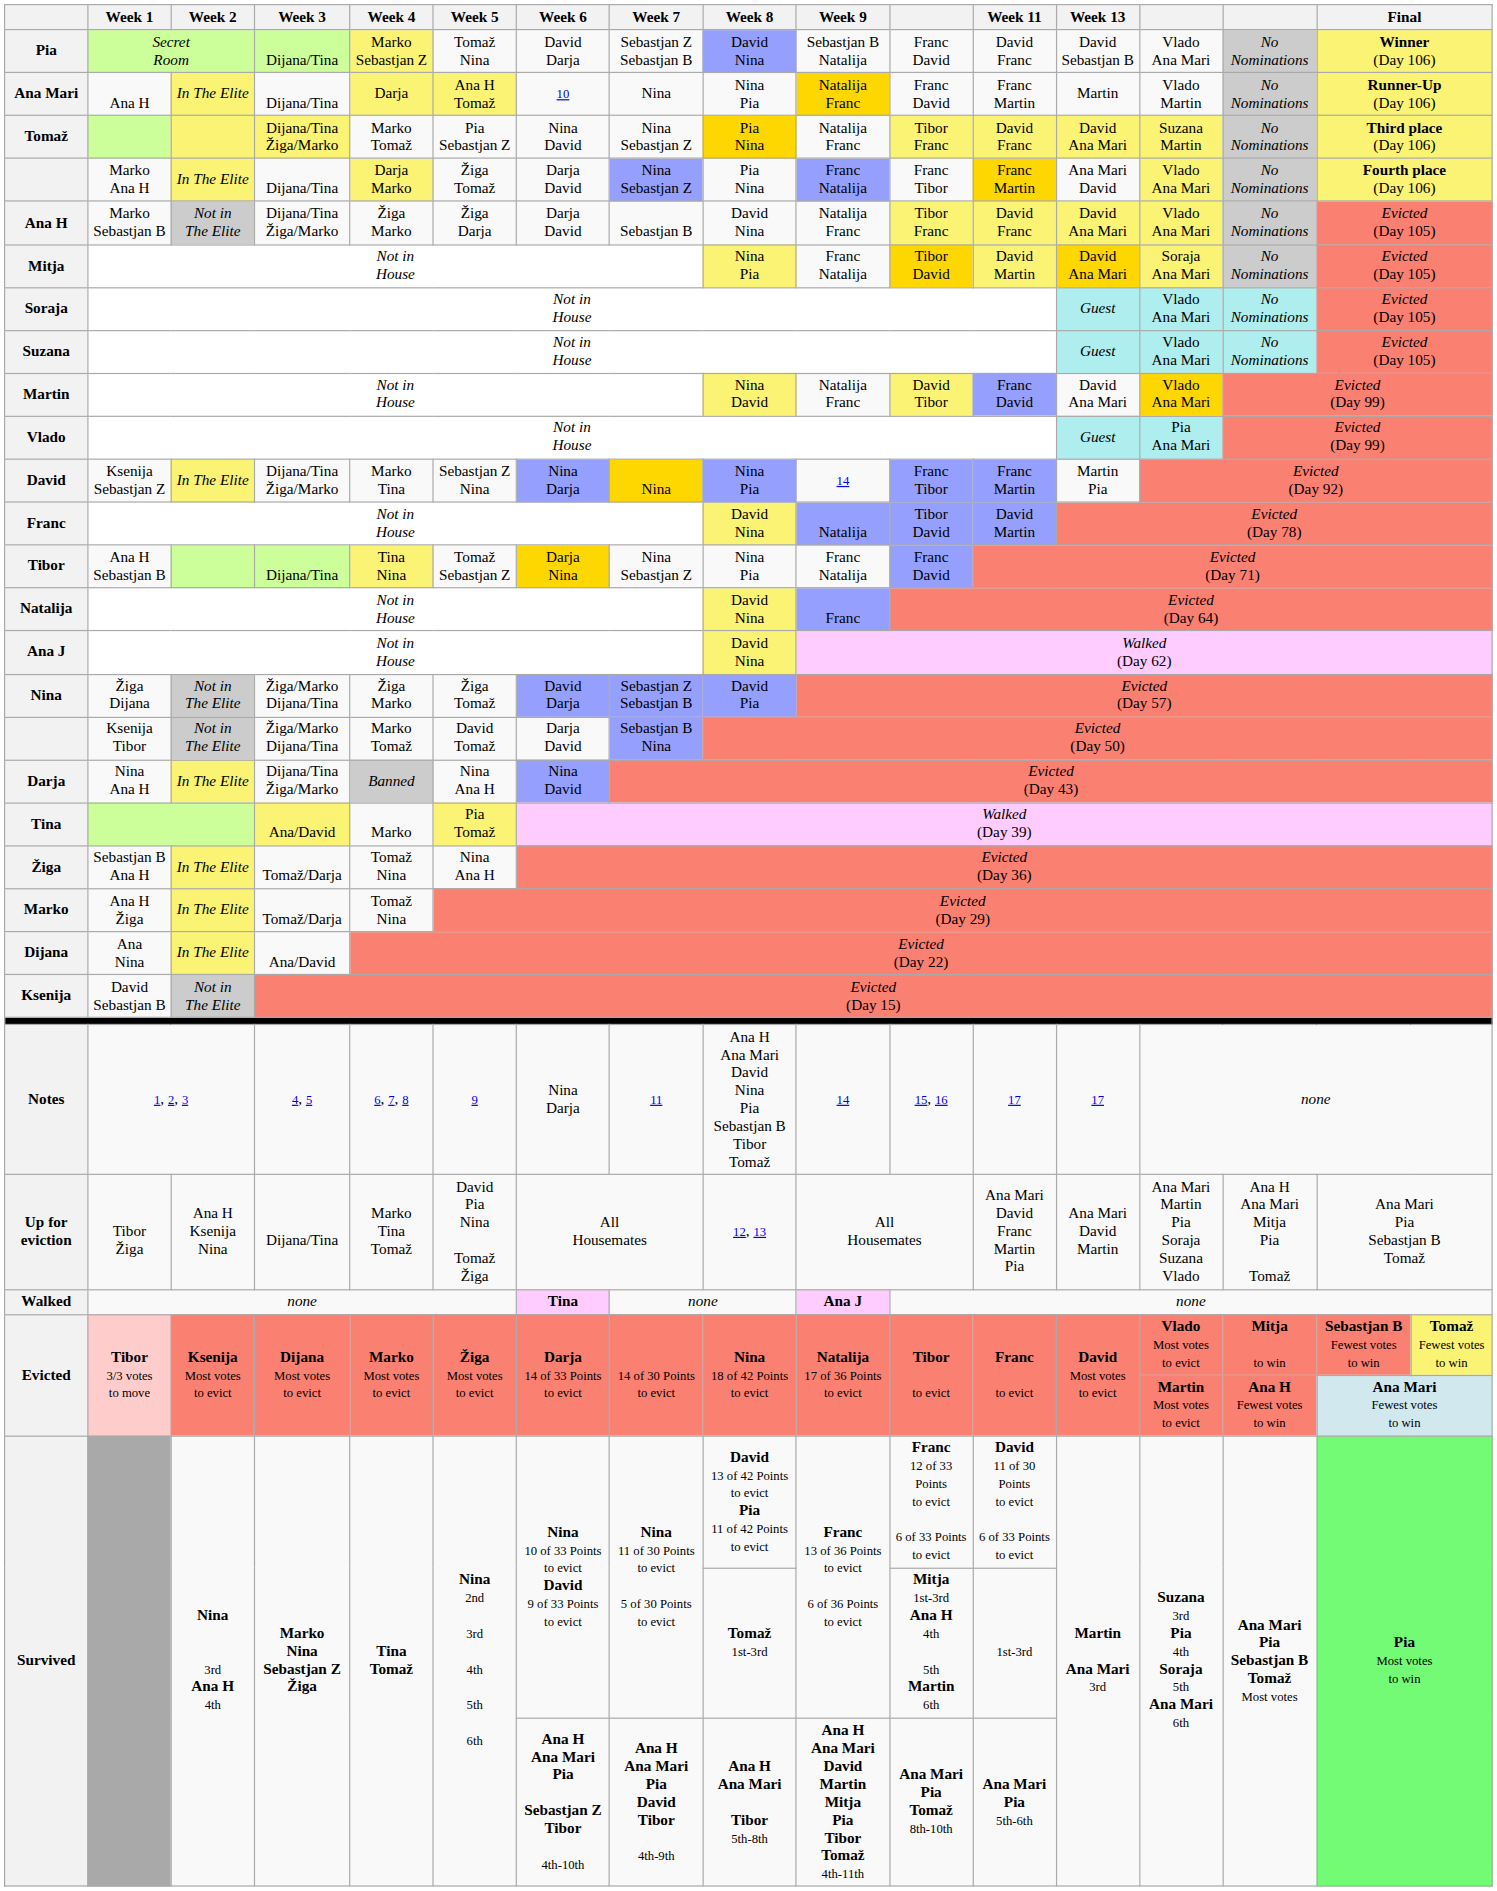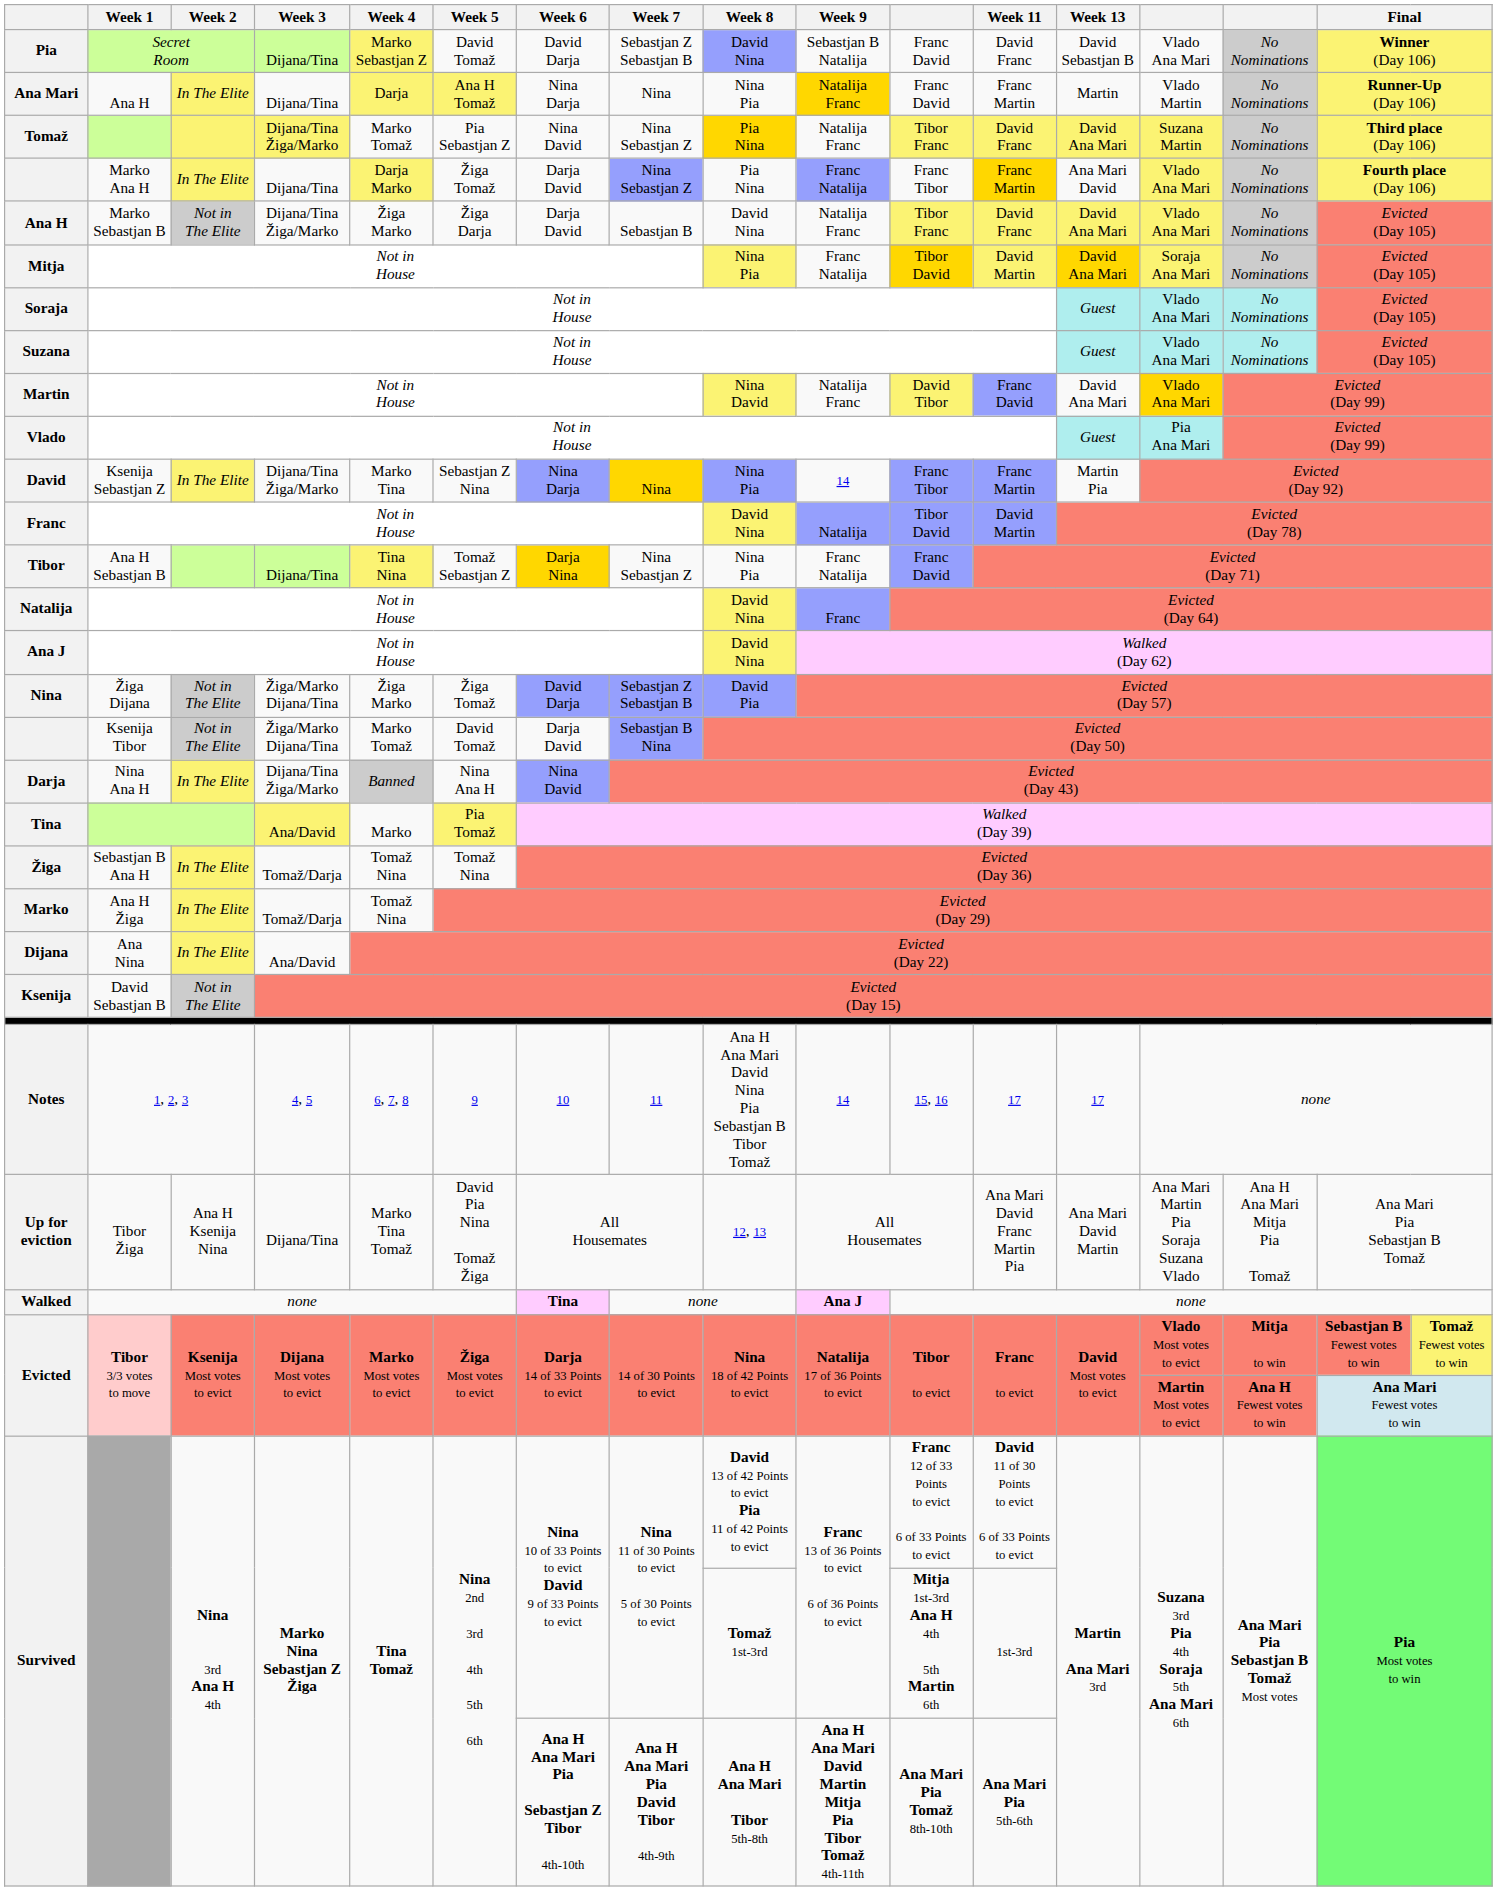Pia | Week 5: Tomaž Nina -> David Tomaž
Ana Mari | Week 6: 10 -> Nina Darja
Žiga | Week 5: Nina Ana H -> Tomaž Nina
Notes | Week 6: Nina Darja -> 10
